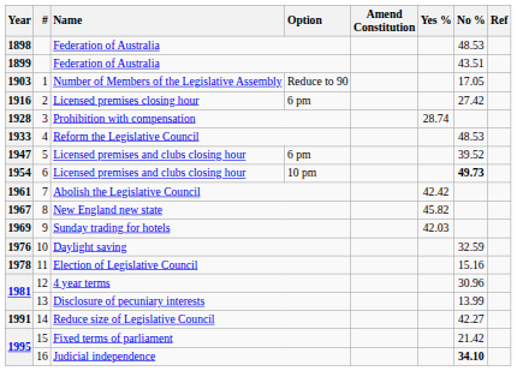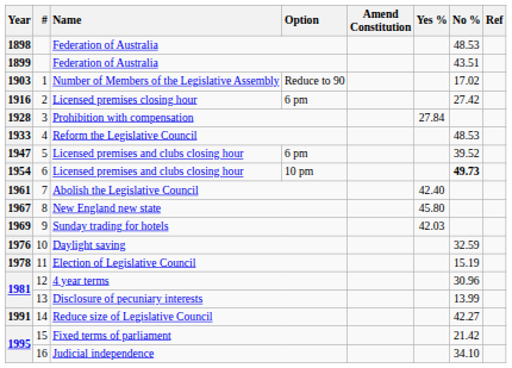1 | No %: 17.05 -> 17.02
3 | Yes %: 28.74 -> 27.84
7 | Yes %: 42.42 -> 42.40
8 | Yes %: 45.82 -> 45.80
11 | No %: 15.16 -> 15.19
16 | No %: bold -> normal
